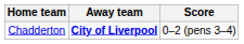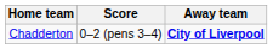columns swapped: Score <-> Away team
